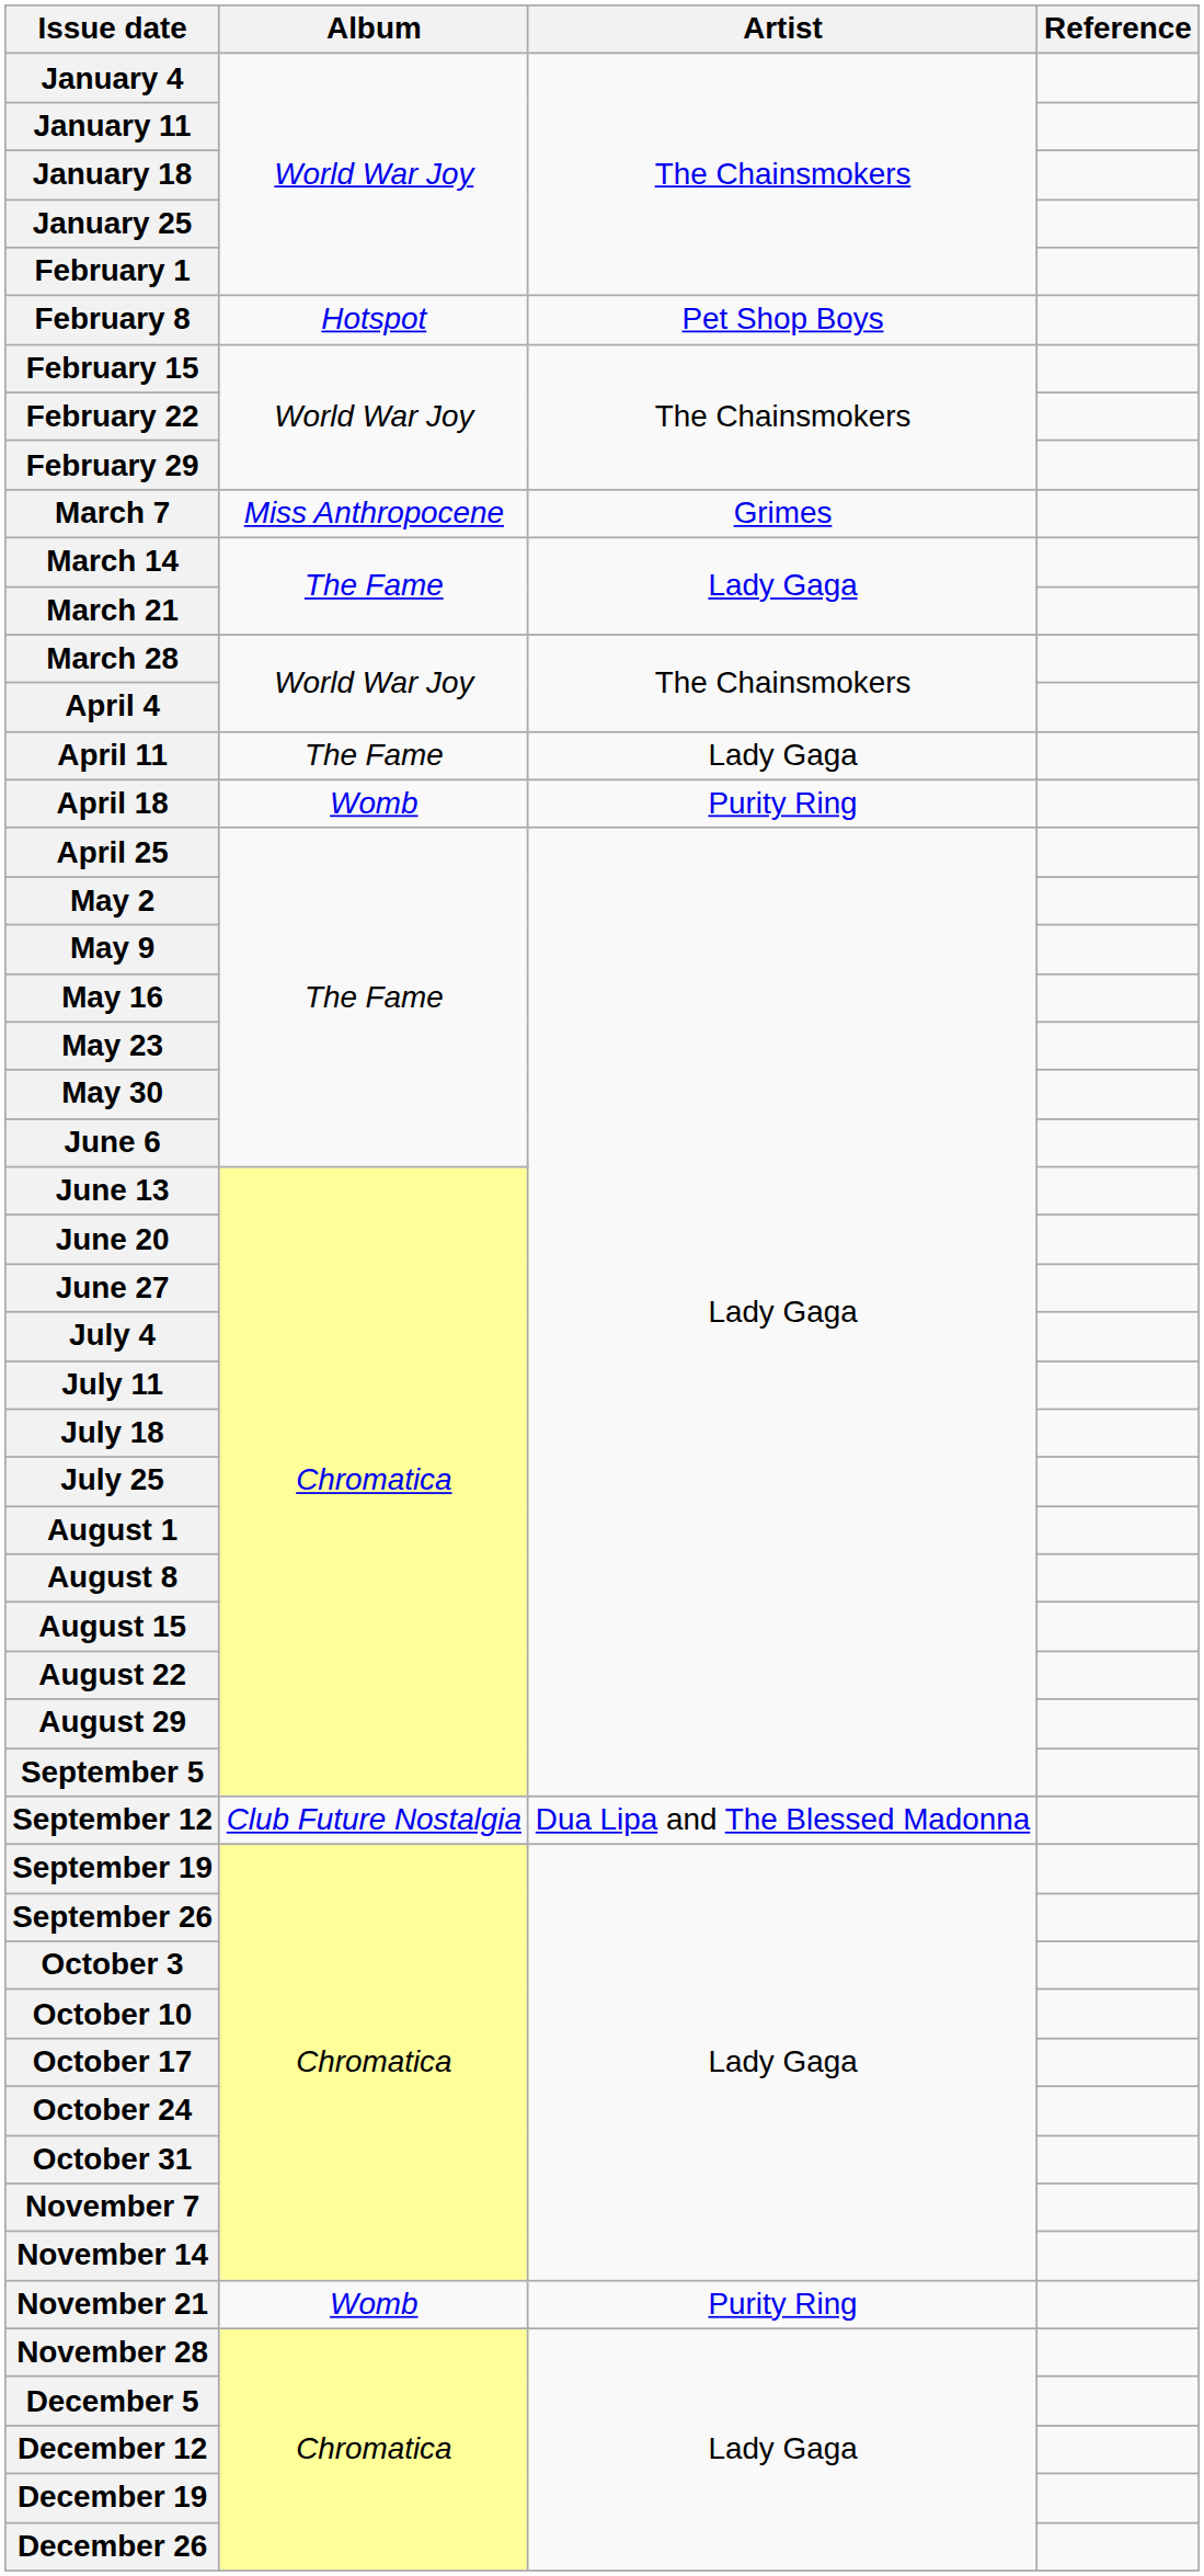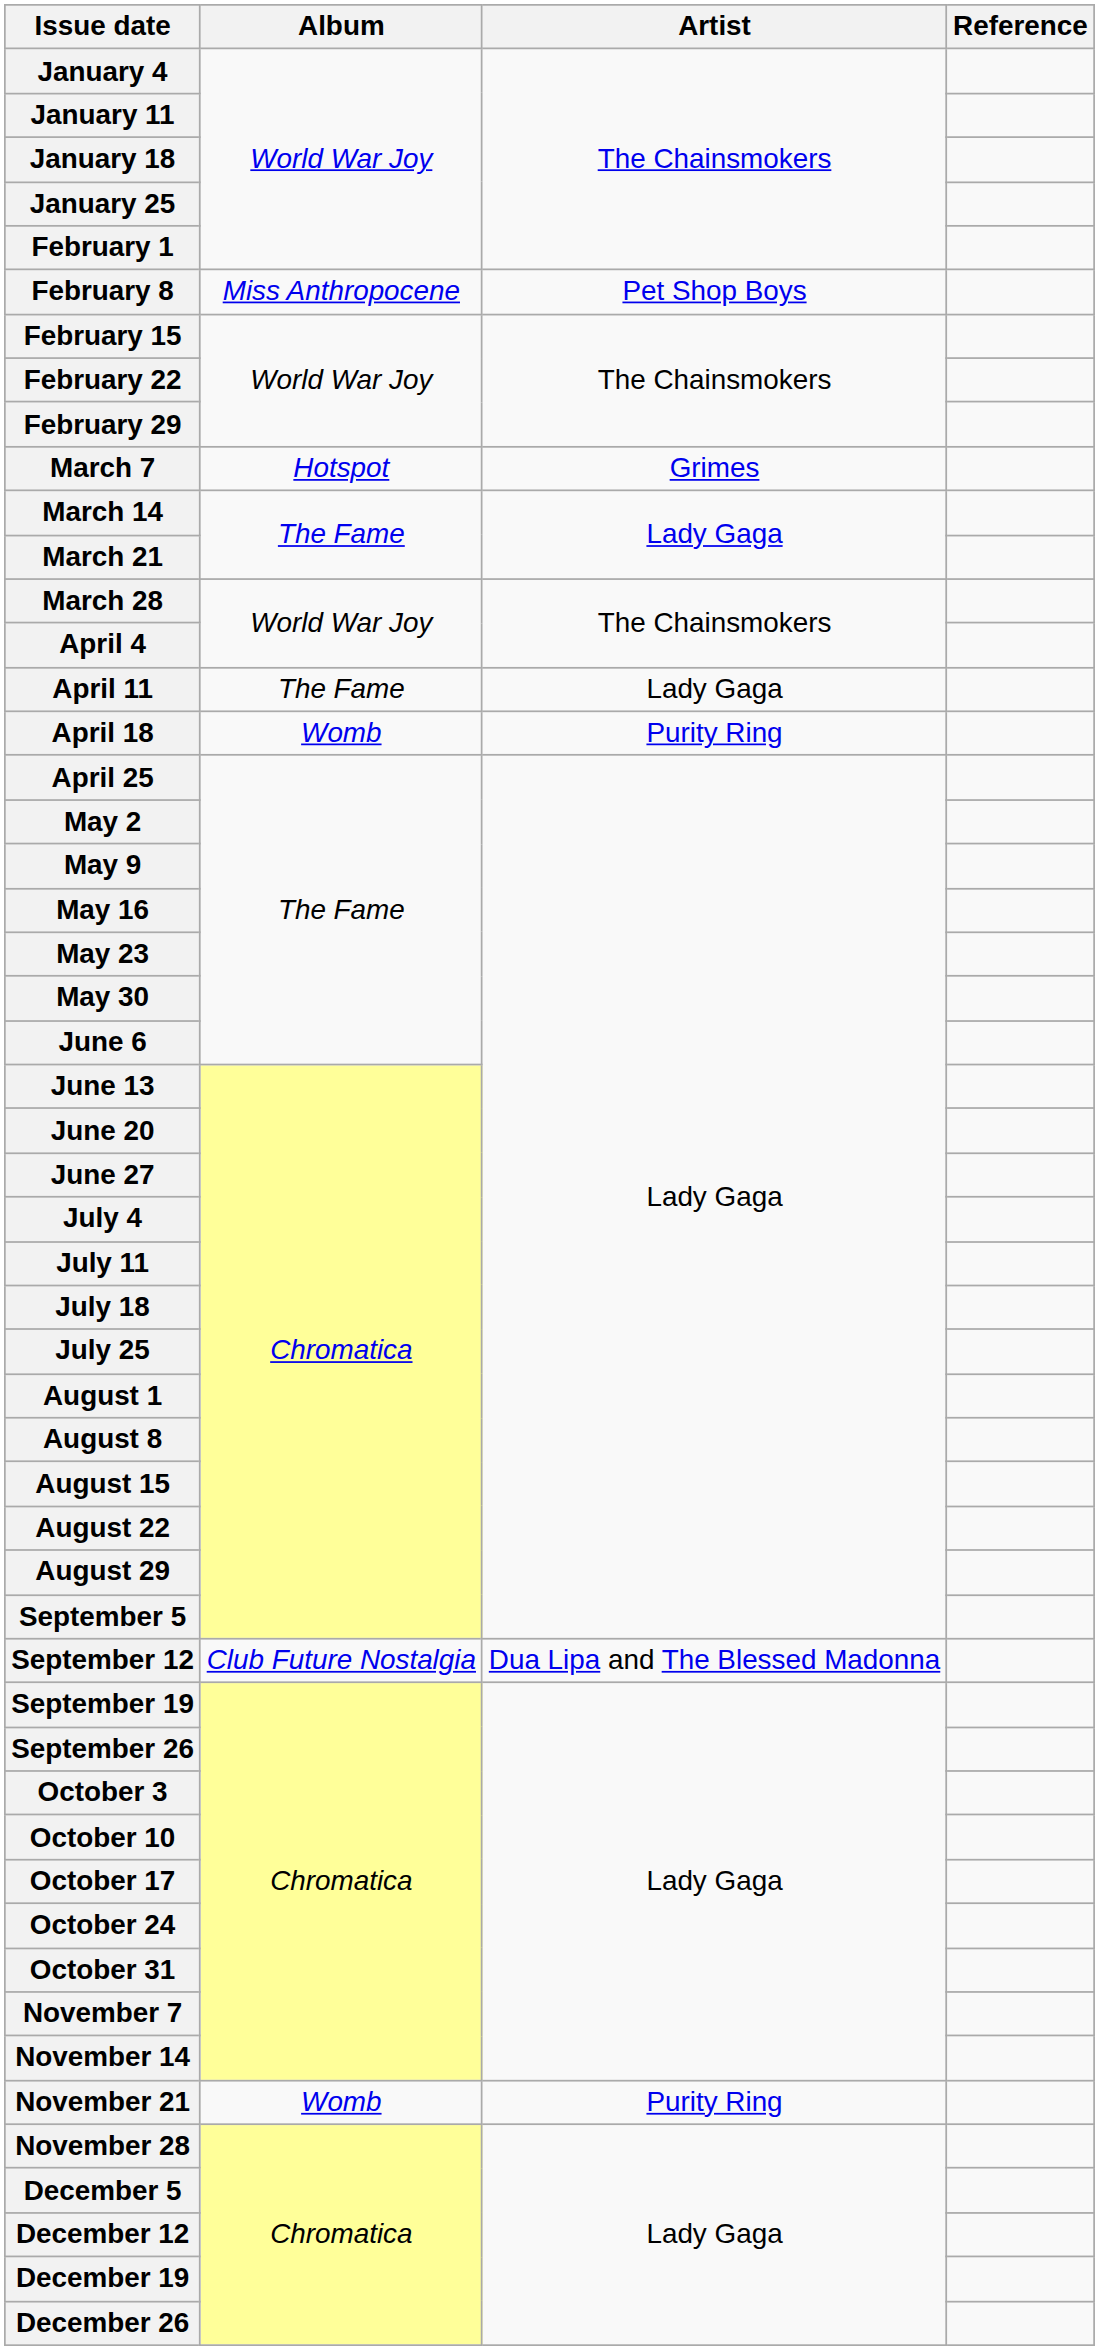February 8 | Album: Hotspot -> Miss Anthropocene
March 7 | Album: Miss Anthropocene -> Hotspot
